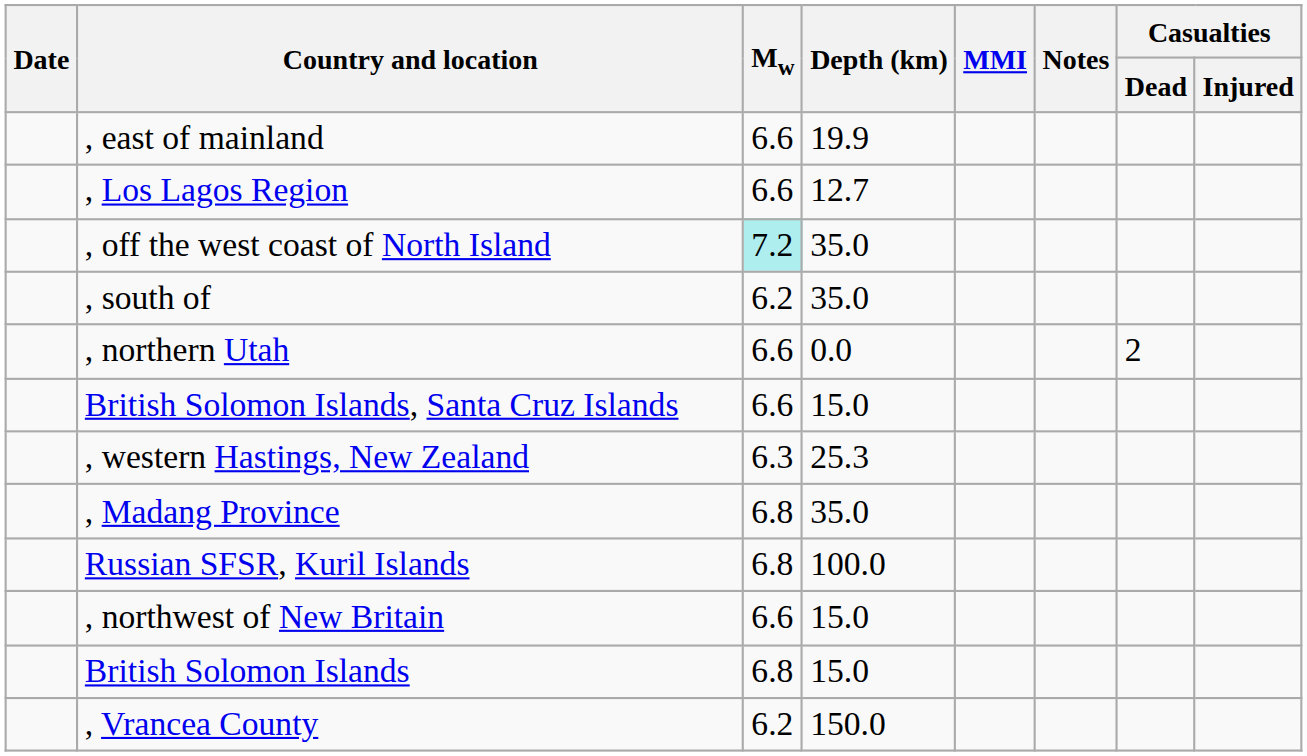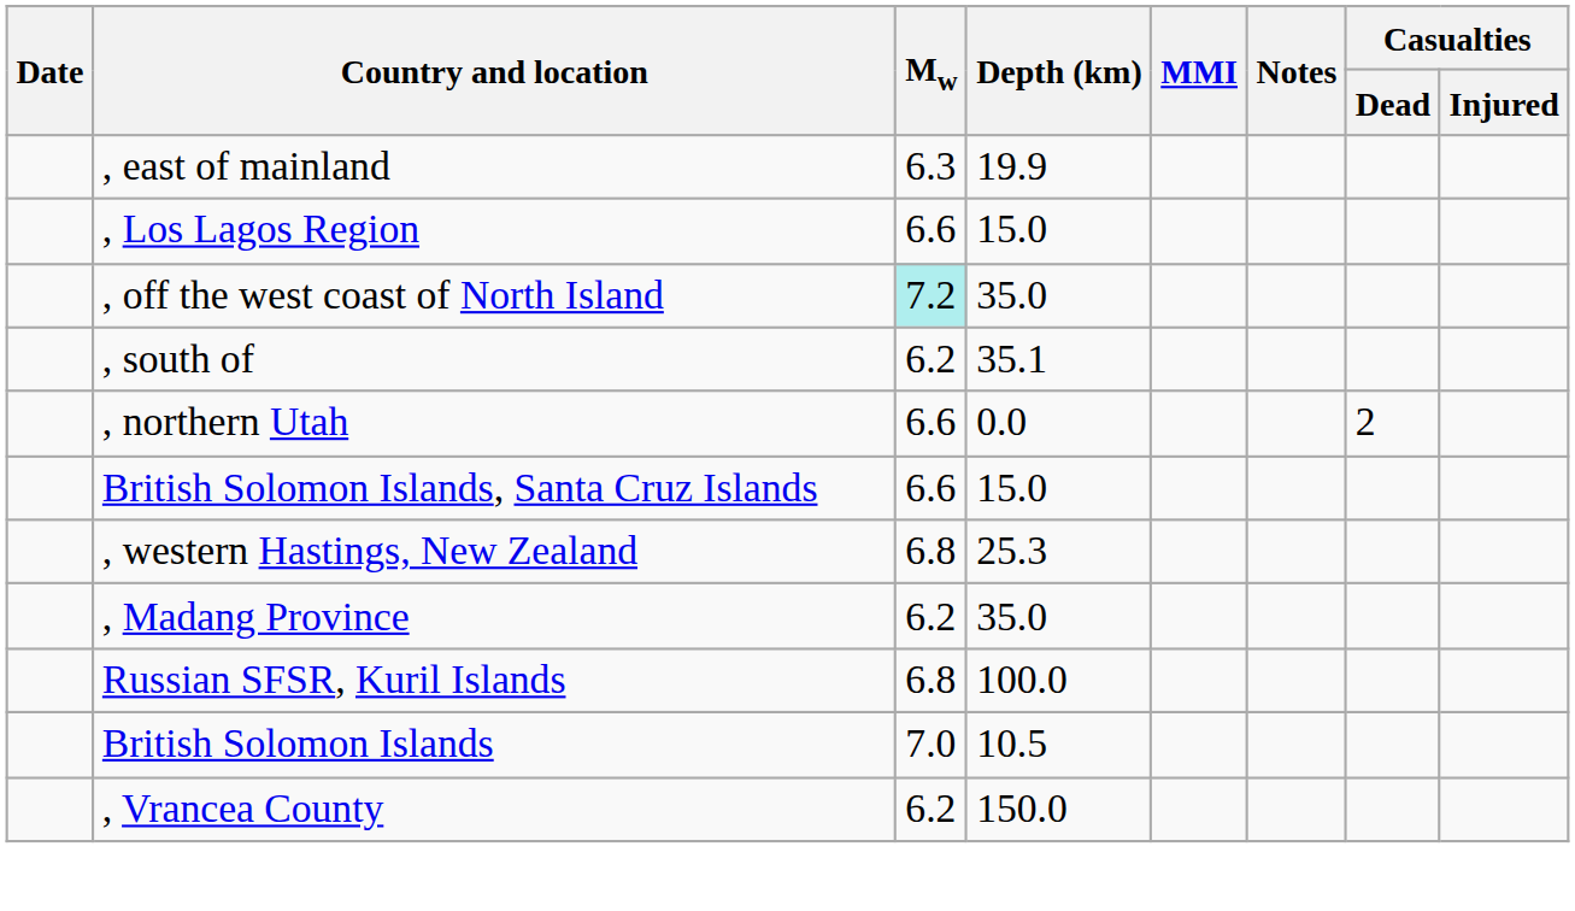, east of mainland | Mw: 6.6 -> 6.3
, Los Lagos Region | Depth (km): 12.7 -> 15.0
, south of | Depth (km): 35.0 -> 35.1
, western Hastings, New Zealand | Mw: 6.3 -> 6.8
, Madang Province | Mw: 6.8 -> 6.2
- row: , northwest of New Britain | 6.6 | 15.0
British Solomon Islands | Mw: 6.8 -> 7.0
British Solomon Islands | Depth (km): 15.0 -> 10.5
